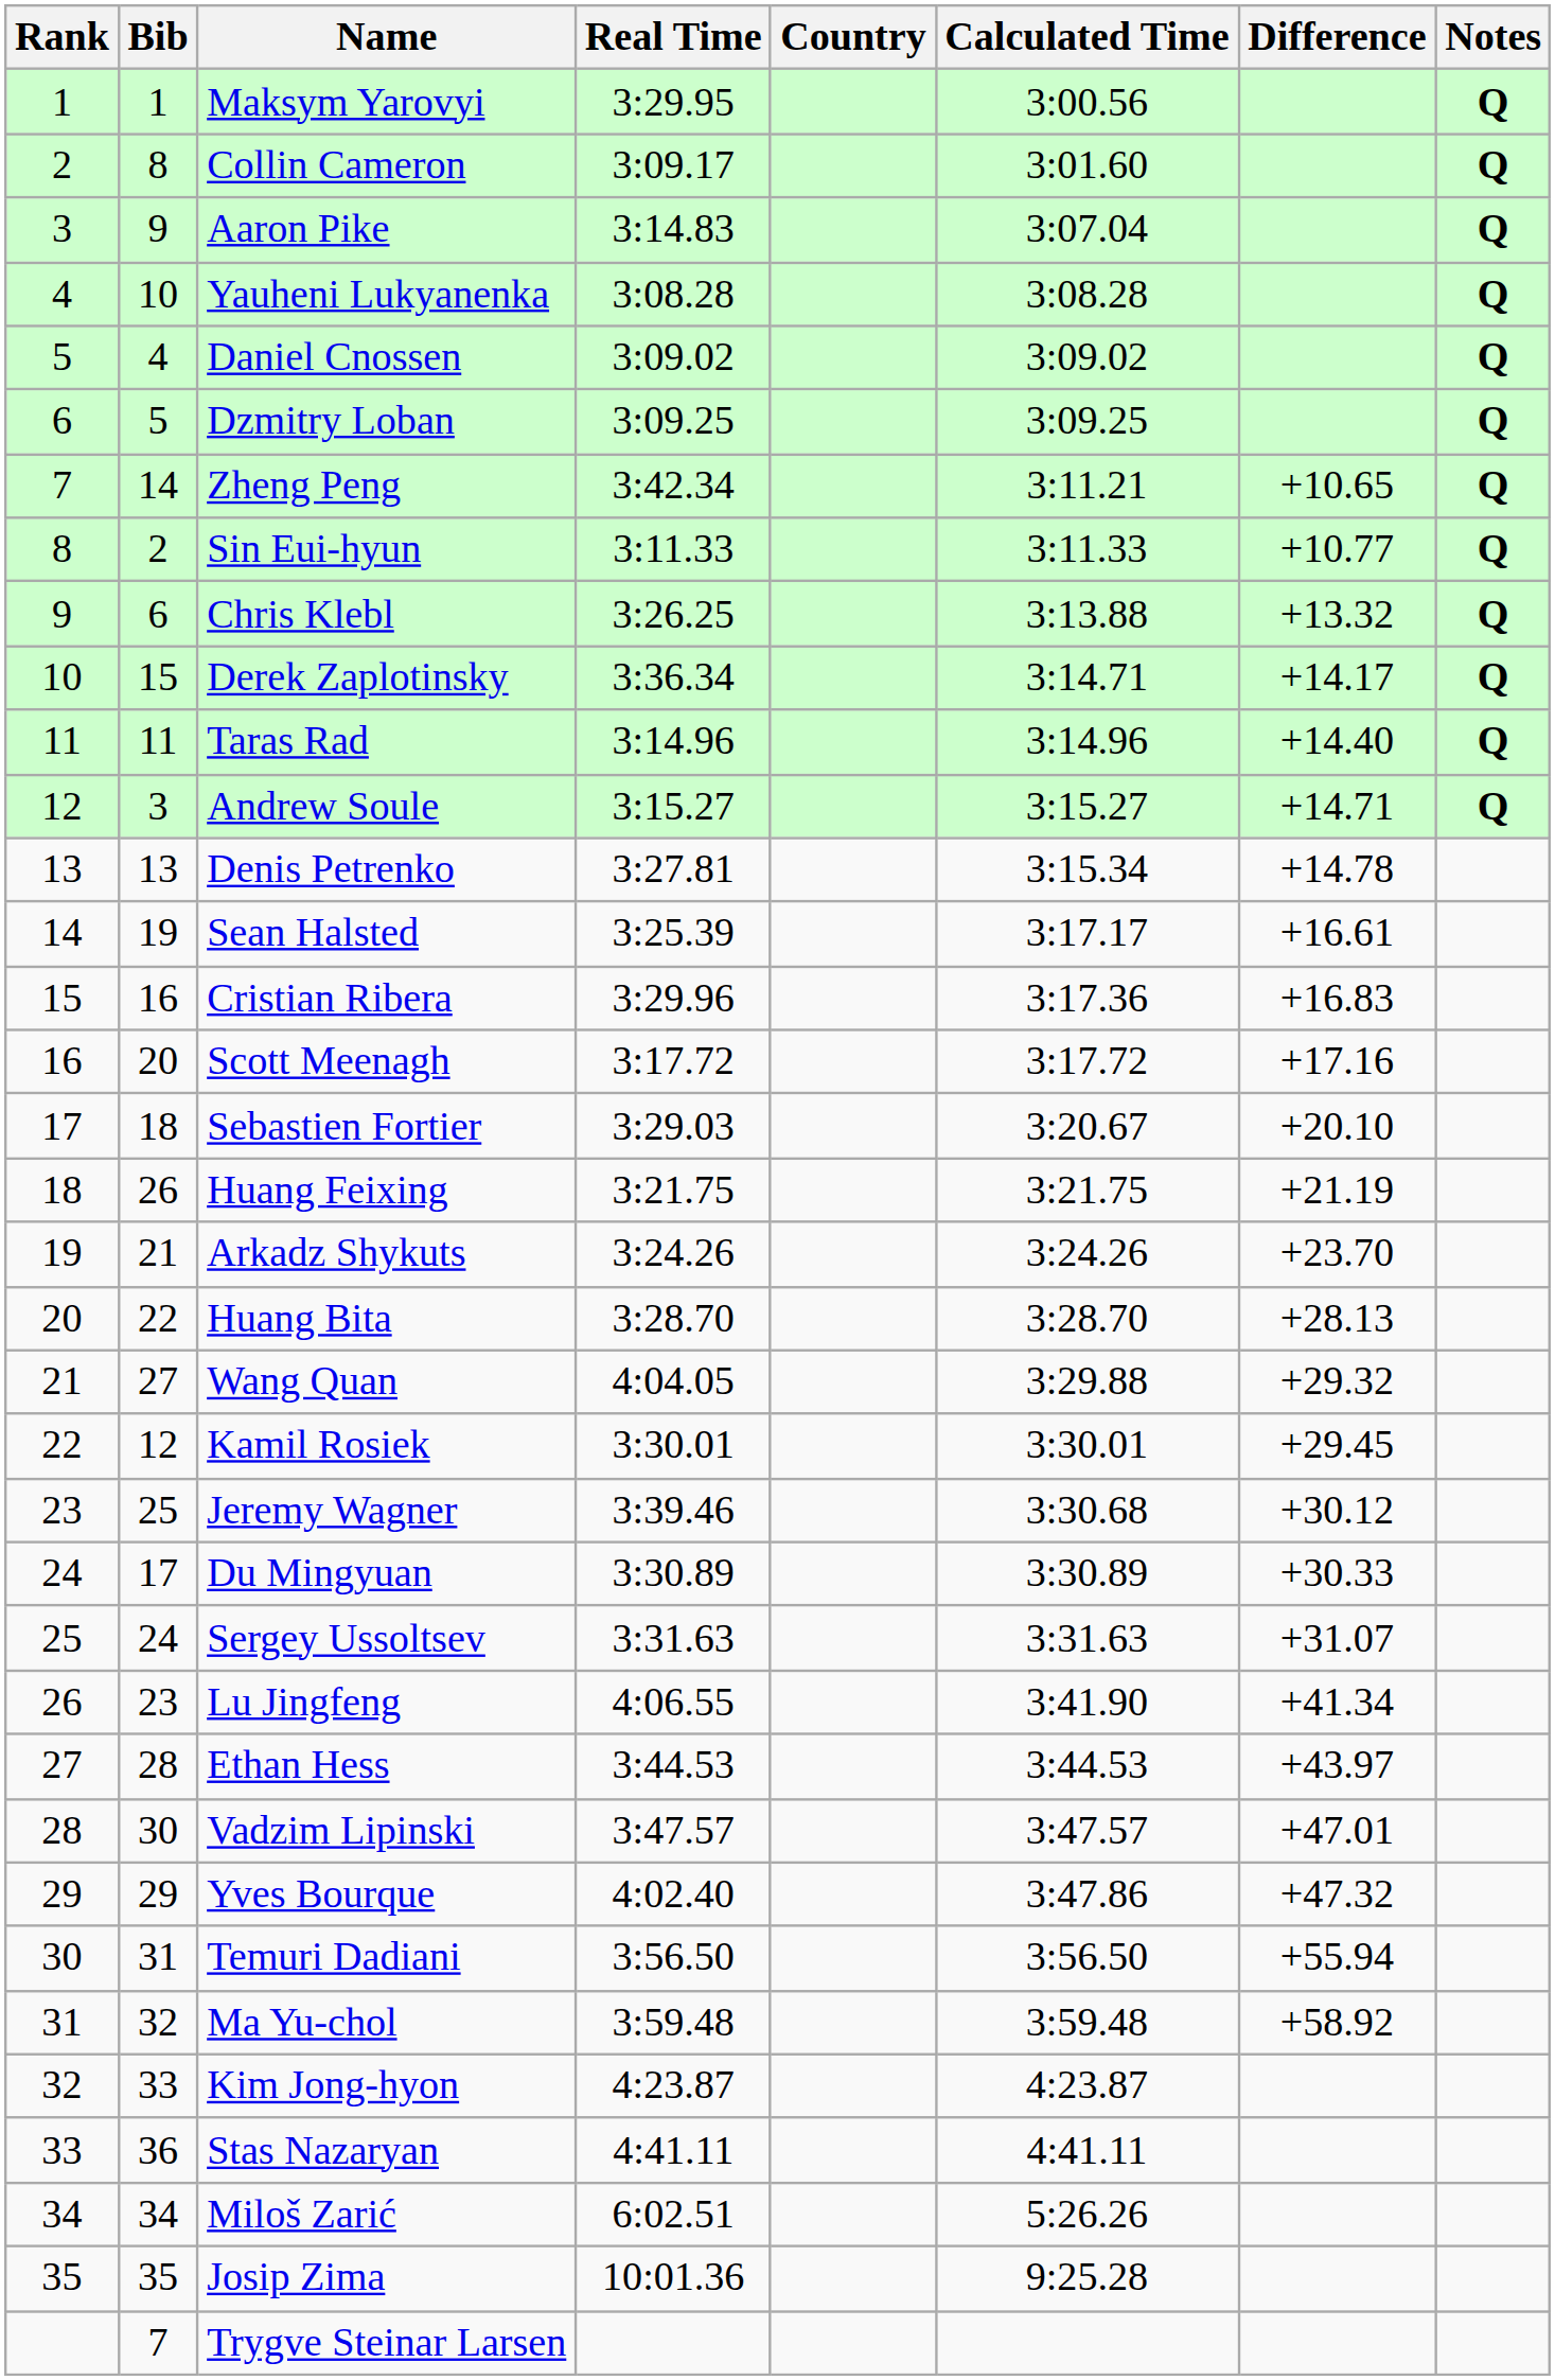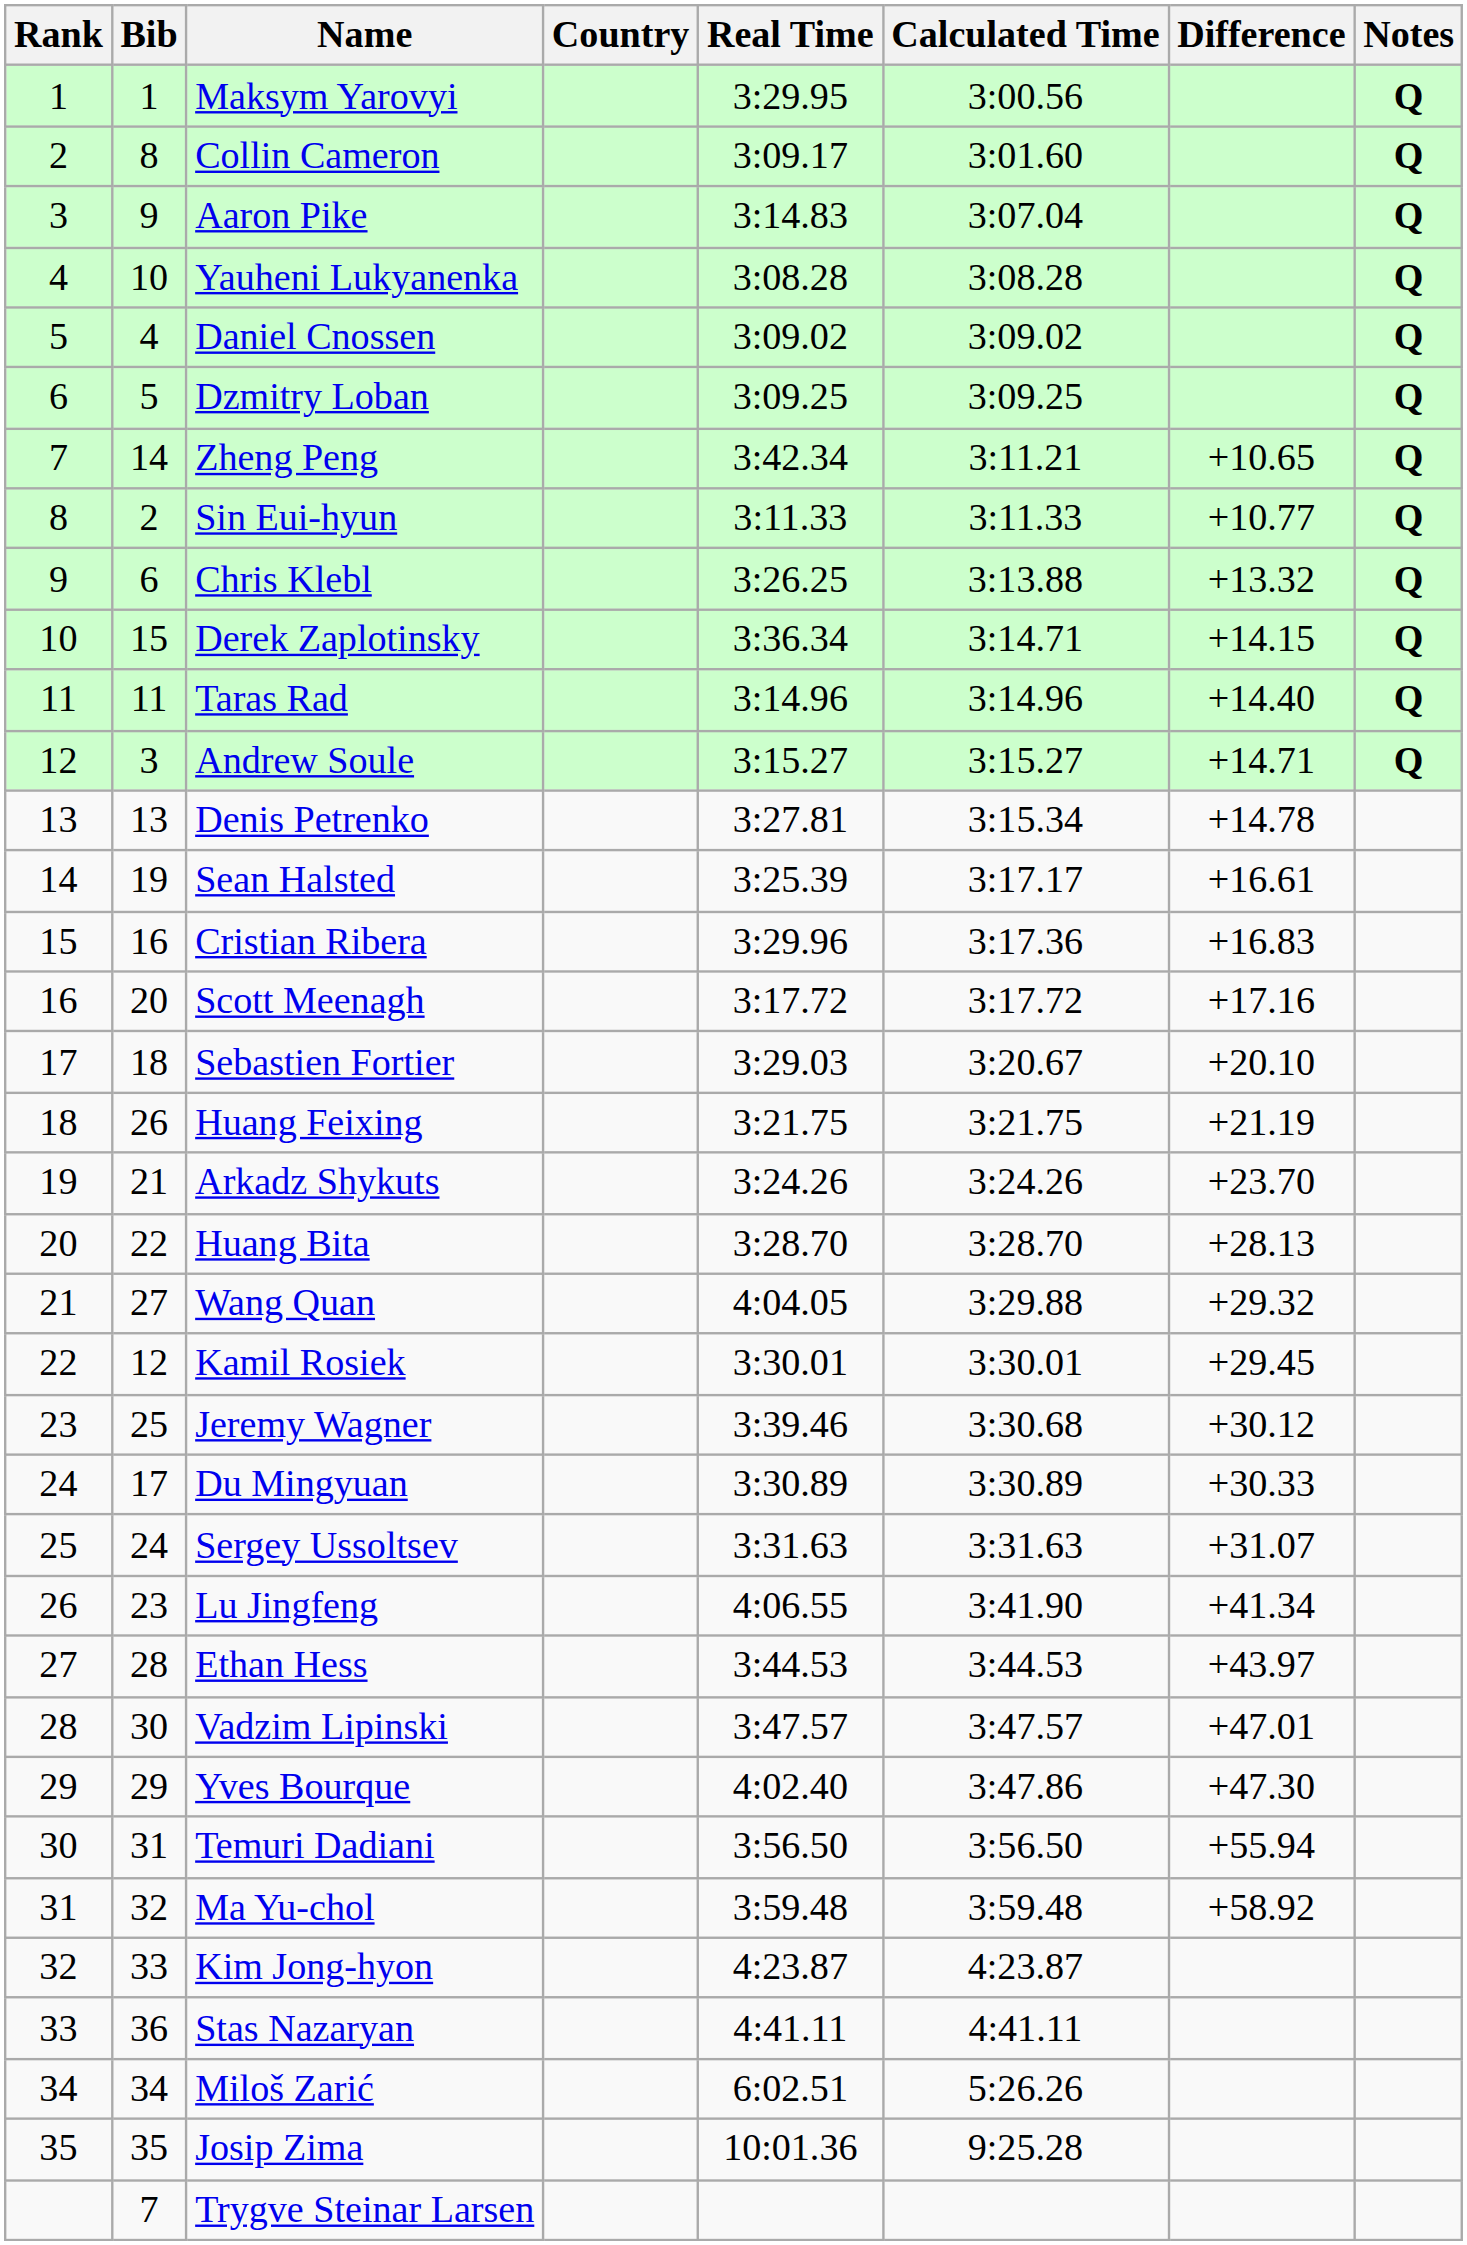columns swapped: Country <-> Real Time
Derek Zaplotinsky | Difference: +14.17 -> +14.15
Yves Bourque | Difference: +47.32 -> +47.30
